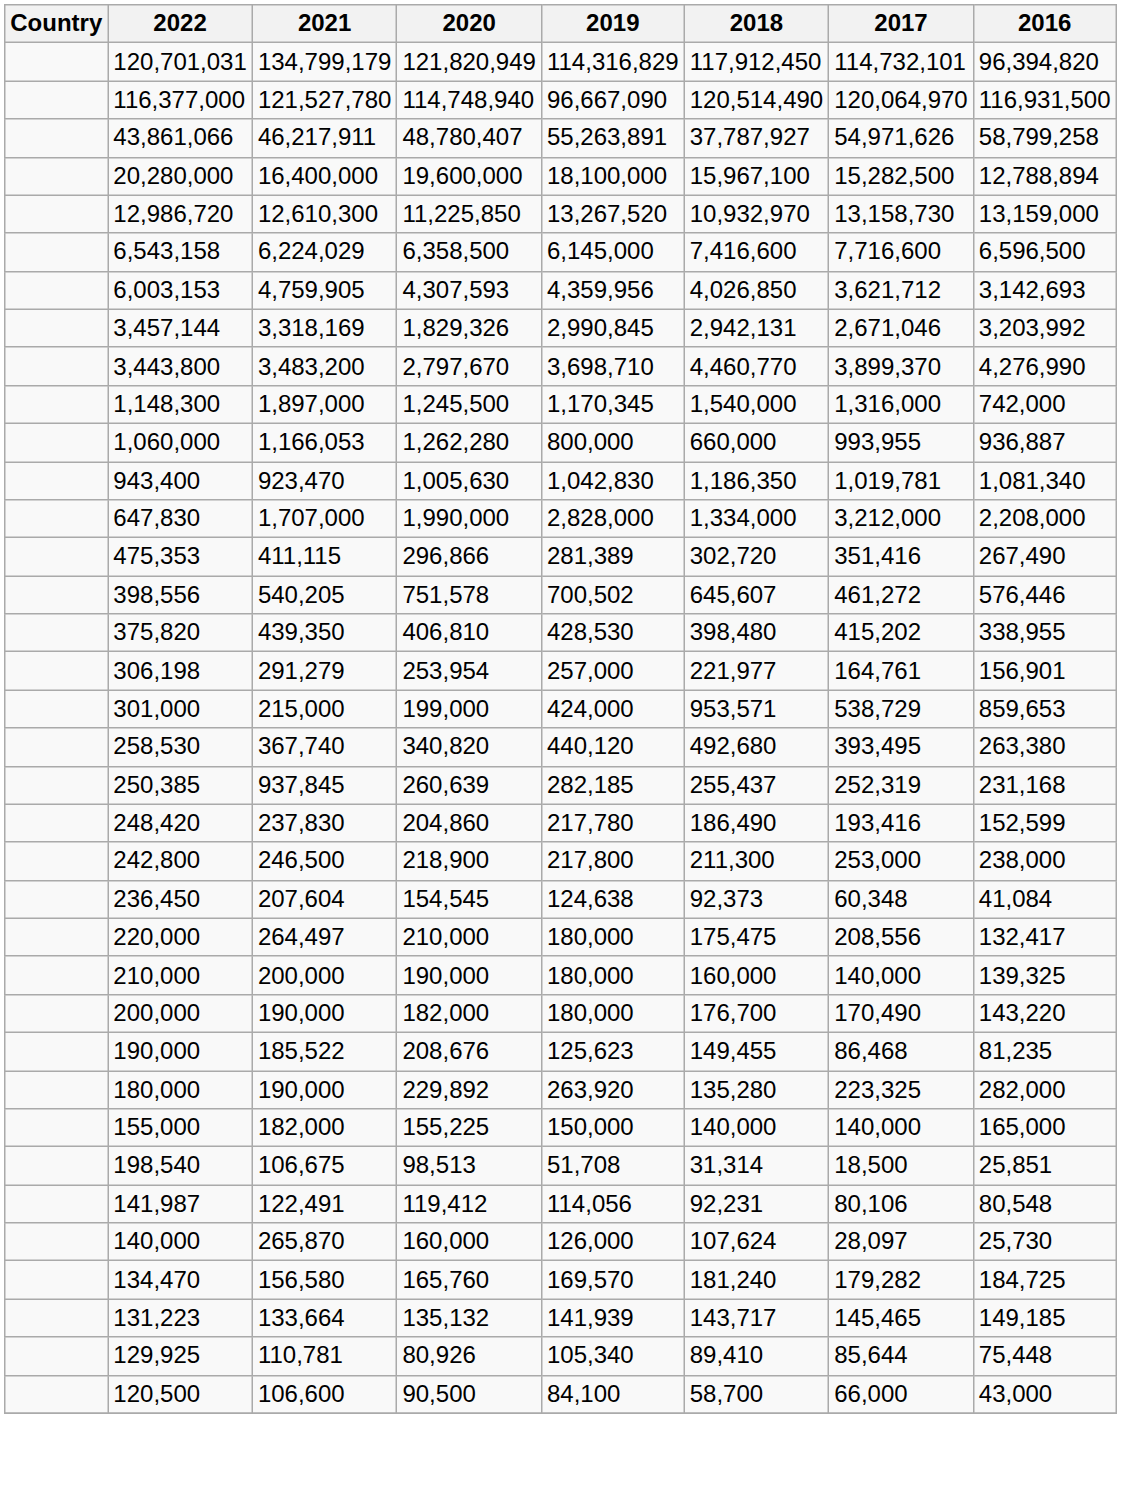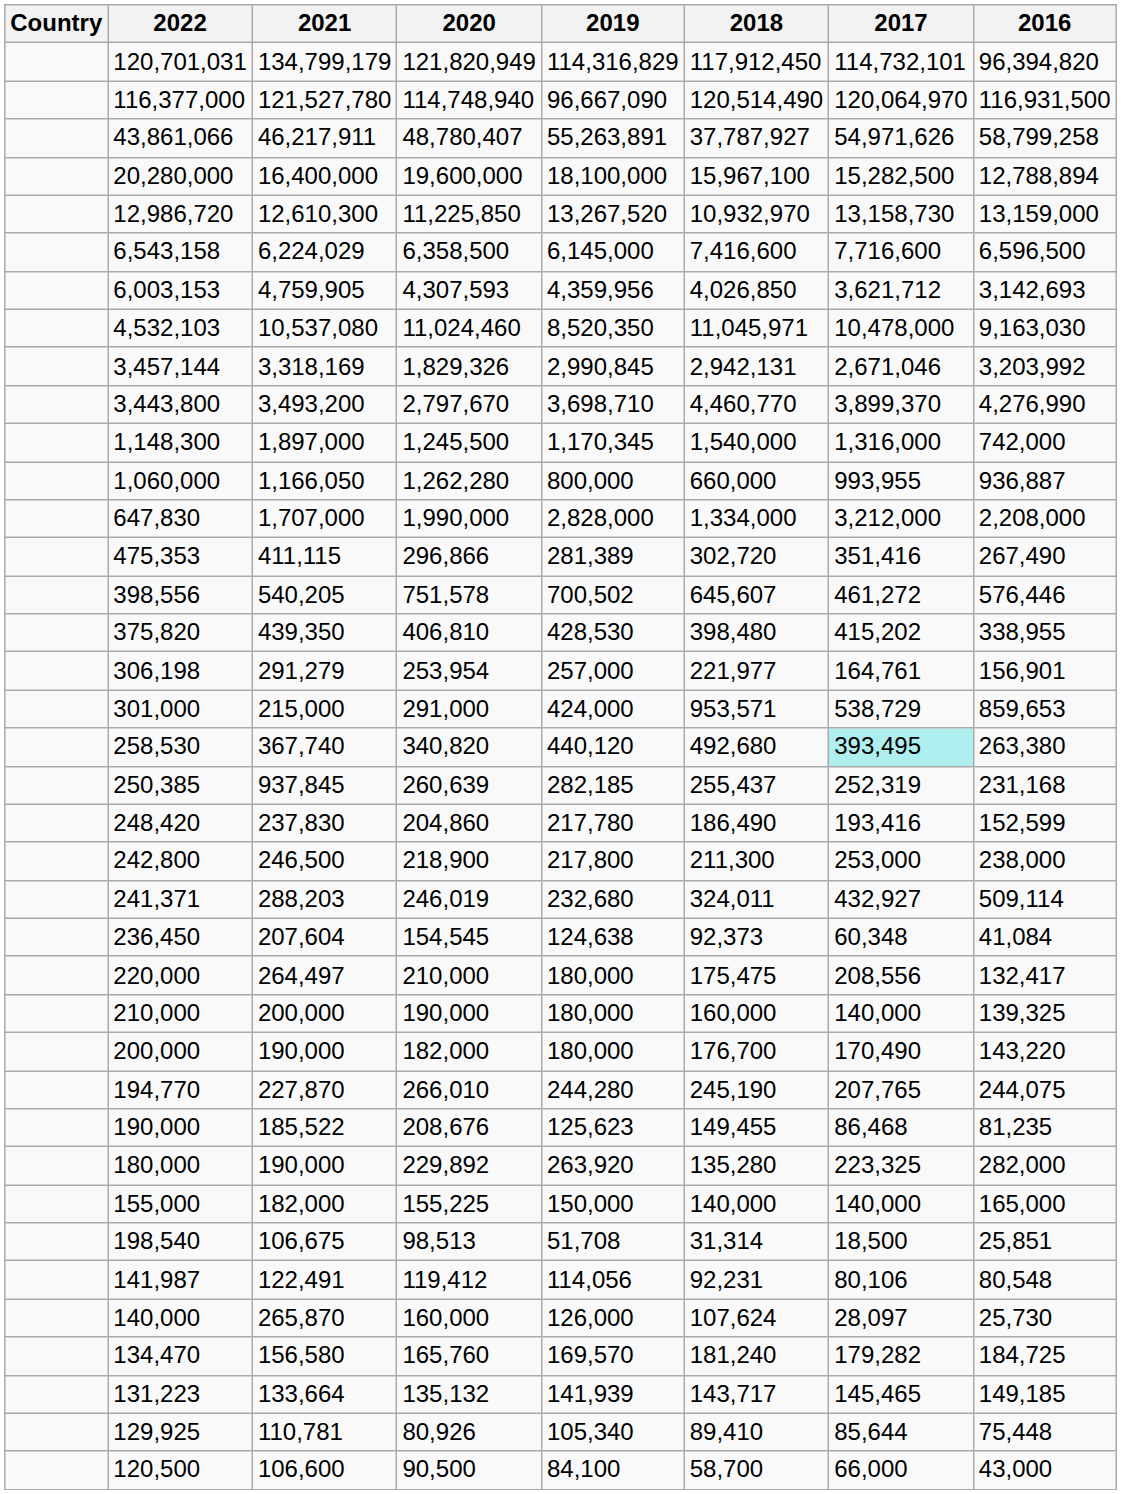+ row: 4,532,103 | 10,537,080 | 11,024,460 | 8,520,350 | 11,045,971 | 10,478,000 | 9,163,030
3,443,800 | 2021: 3,483,200 -> 3,493,200
1,060,000 | 2021: 1,166,053 -> 1,166,050
- row: 943,400 | 923,470 | 1,005,630 | 1,042,830 | 1,186,350 | 1,019,781 | 1,081,340
301,000 | 2020: 199,000 -> 291,000
258,530 | 2017: no background -> paleturquoise background
+ row: 241,371 | 288,203 | 246,019 | 232,680 | 324,011 | 432,927 | 509,114
+ row: 194,770 | 227,870 | 266,010 | 244,280 | 245,190 | 207,765 | 244,075
